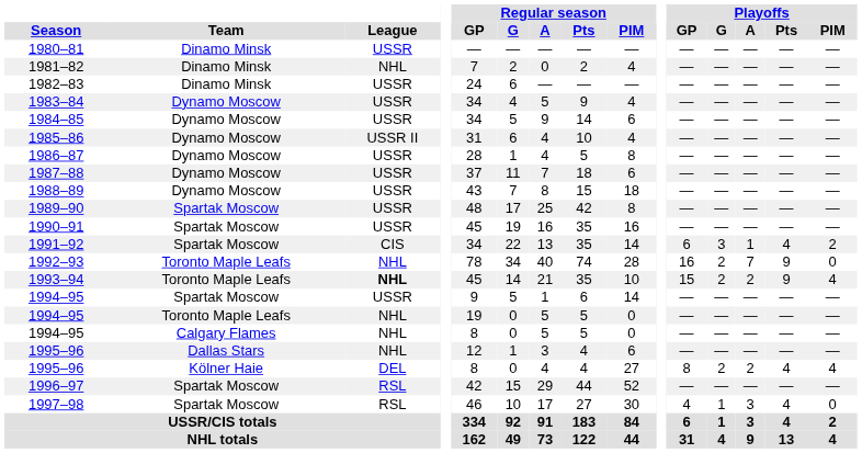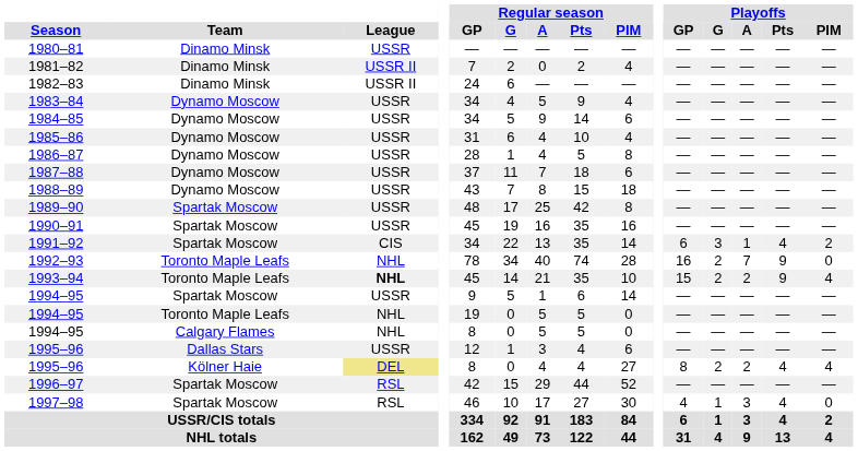1981–82 | League: NHL -> USSR II
1982–83 | League: USSR -> USSR II
1985–86 | League: USSR II -> USSR
1995–96 / Dallas Stars | League: NHL -> USSR
1995–96 / Kölner Haie | League: no background -> khaki background
